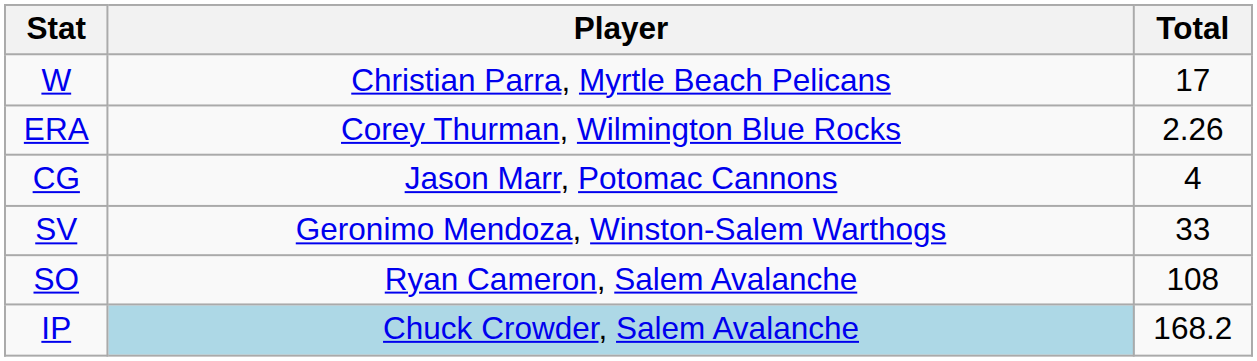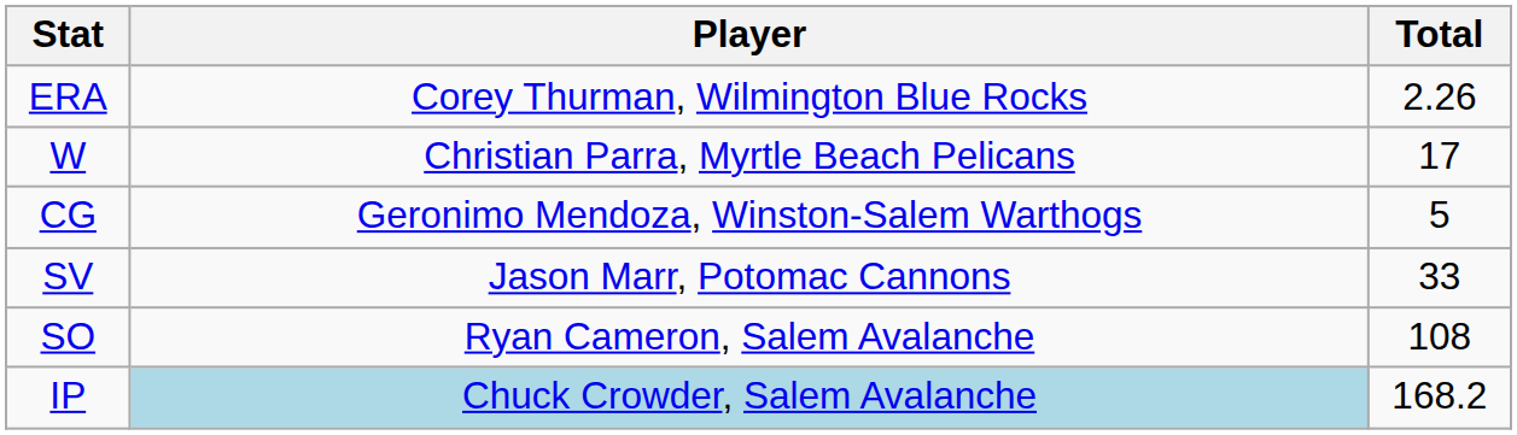rows swapped: W <-> ERA
CG | Player: Jason Marr, Potomac Cannons -> Geronimo Mendoza, Winston-Salem Warthogs
CG | Total: 4 -> 5
SV | Player: Geronimo Mendoza, Winston-Salem Warthogs -> Jason Marr, Potomac Cannons
